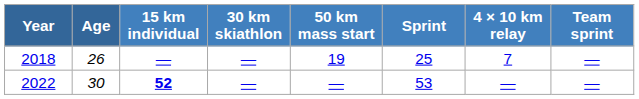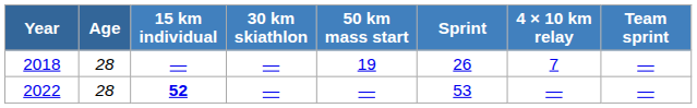2018 | Age: 26 -> 28
2018 | Sprint: 25 -> 26
2022 | Age: 30 -> 28
